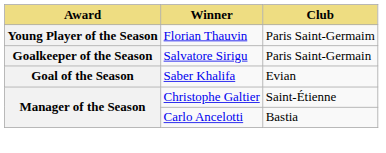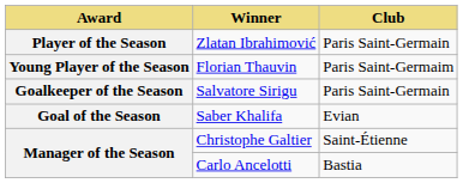+ row: Player of the Season | Zlatan Ibrahimović | Paris Saint-Germain
